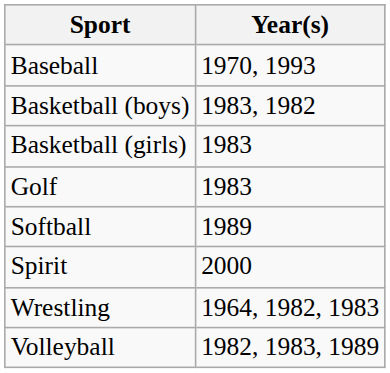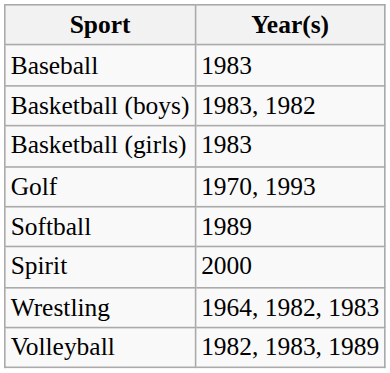Baseball | Year(s): 1970, 1993 -> 1983
Golf | Year(s): 1983 -> 1970, 1993
